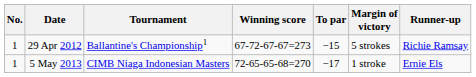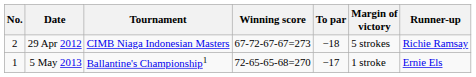29 Apr 2012 | No.: 1 -> 2
29 Apr 2012 | Tournament: Ballantine's Championship1 -> CIMB Niaga Indonesian Masters
29 Apr 2012 | To par: −15 -> −18
5 May 2013 | Tournament: CIMB Niaga Indonesian Masters -> Ballantine's Championship1
